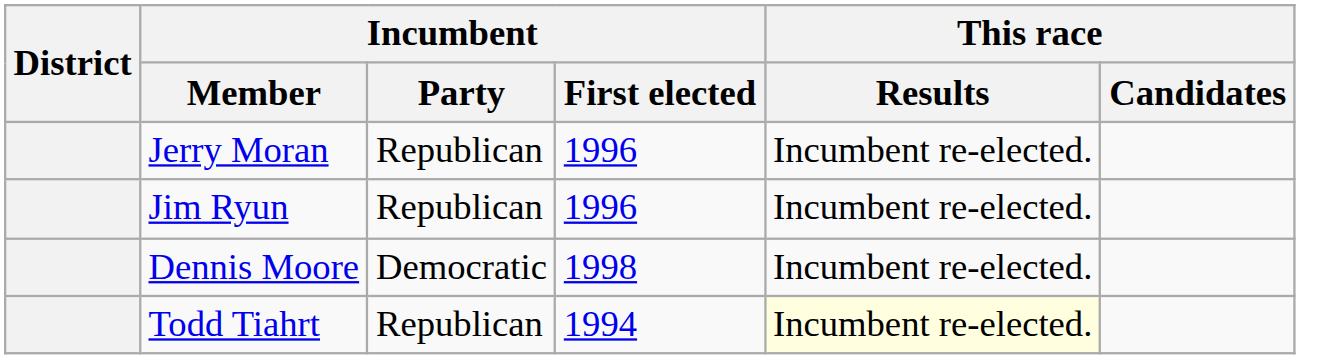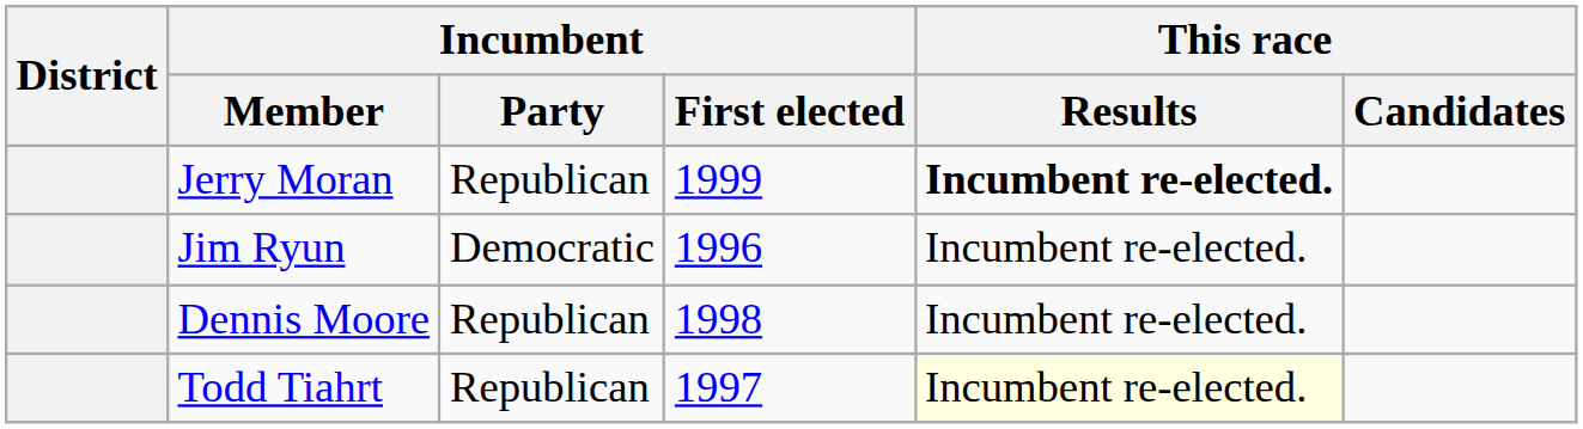Jerry Moran | Incumbent / First elected: 1996 -> 1999
Jerry Moran | This race / Results: normal -> bold
Jim Ryun | Incumbent / Party: Republican -> Democratic
Dennis Moore | Incumbent / Party: Democratic -> Republican
Todd Tiahrt | Incumbent / First elected: 1994 -> 1997
